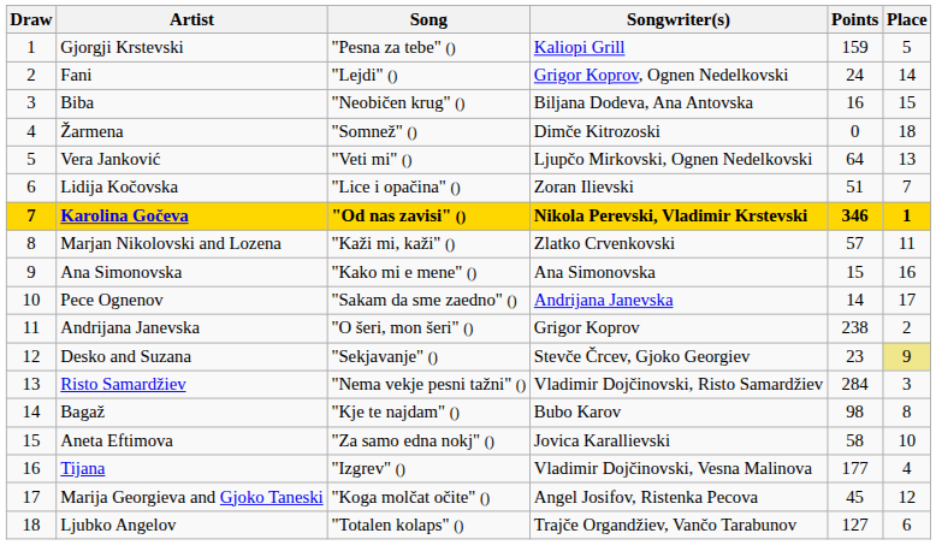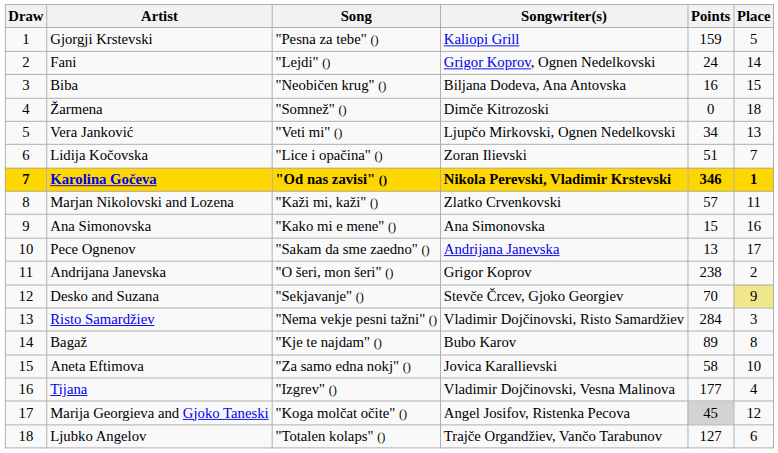Vera Janković | Points: 64 -> 34
Pece Ognenov | Points: 14 -> 13
Desko and Suzana | Points: 23 -> 70
Bagaž | Points: 98 -> 89
Marija Georgieva and Gjoko Taneski | Points: no background -> lightgrey background
